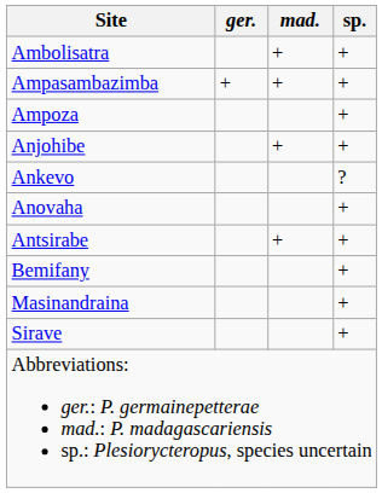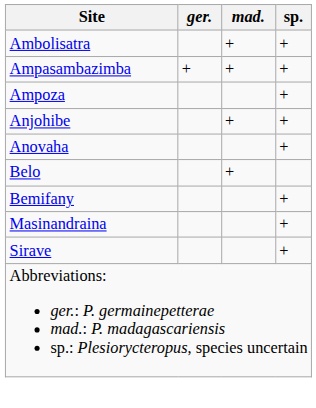- row: Ankevo | ?
- row: Antsirabe | + | +
+ row: Belo | +
